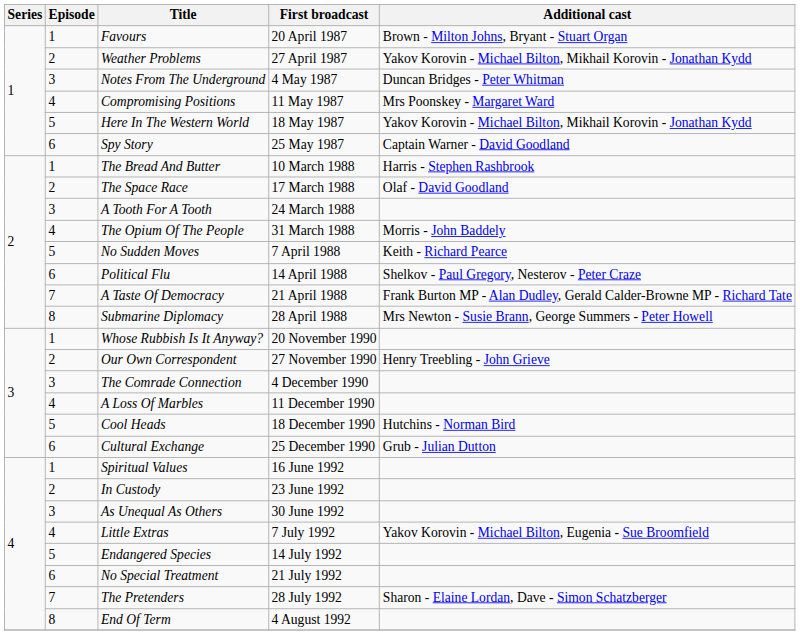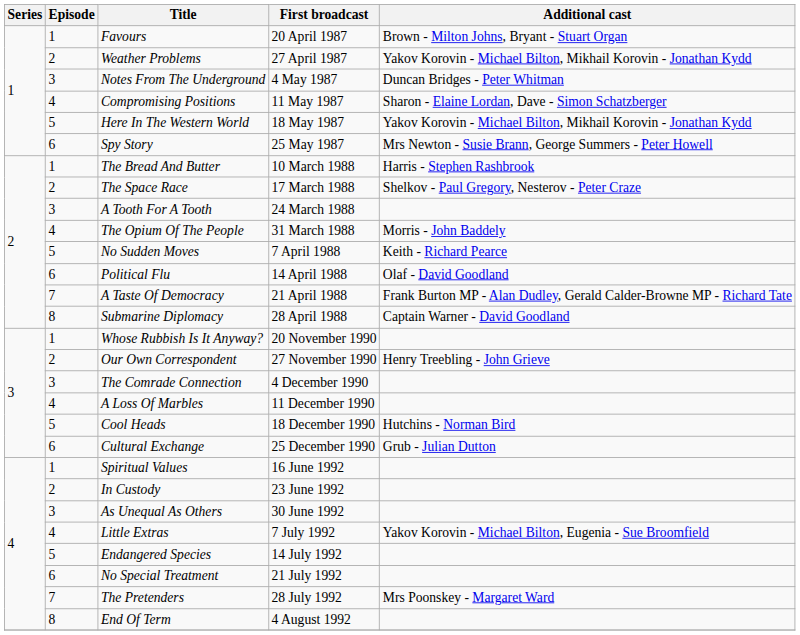Compromising Positions | Additional cast: Mrs Poonskey - Margaret Ward -> Sharon - Elaine Lordan, Dave - Simon Schatzberger
Spy Story | Additional cast: Captain Warner - David Goodland -> Mrs Newton - Susie Brann, George Summers - Peter Howell
The Space Race | Additional cast: Olaf - David Goodland -> Shelkov - Paul Gregory, Nesterov - Peter Craze
Political Flu | Additional cast: Shelkov - Paul Gregory, Nesterov - Peter Craze -> Olaf - David Goodland
Submarine Diplomacy | Additional cast: Mrs Newton - Susie Brann, George Summers - Peter Howell -> Captain Warner - David Goodland
The Pretenders | Additional cast: Sharon - Elaine Lordan, Dave - Simon Schatzberger -> Mrs Poonskey - Margaret Ward
